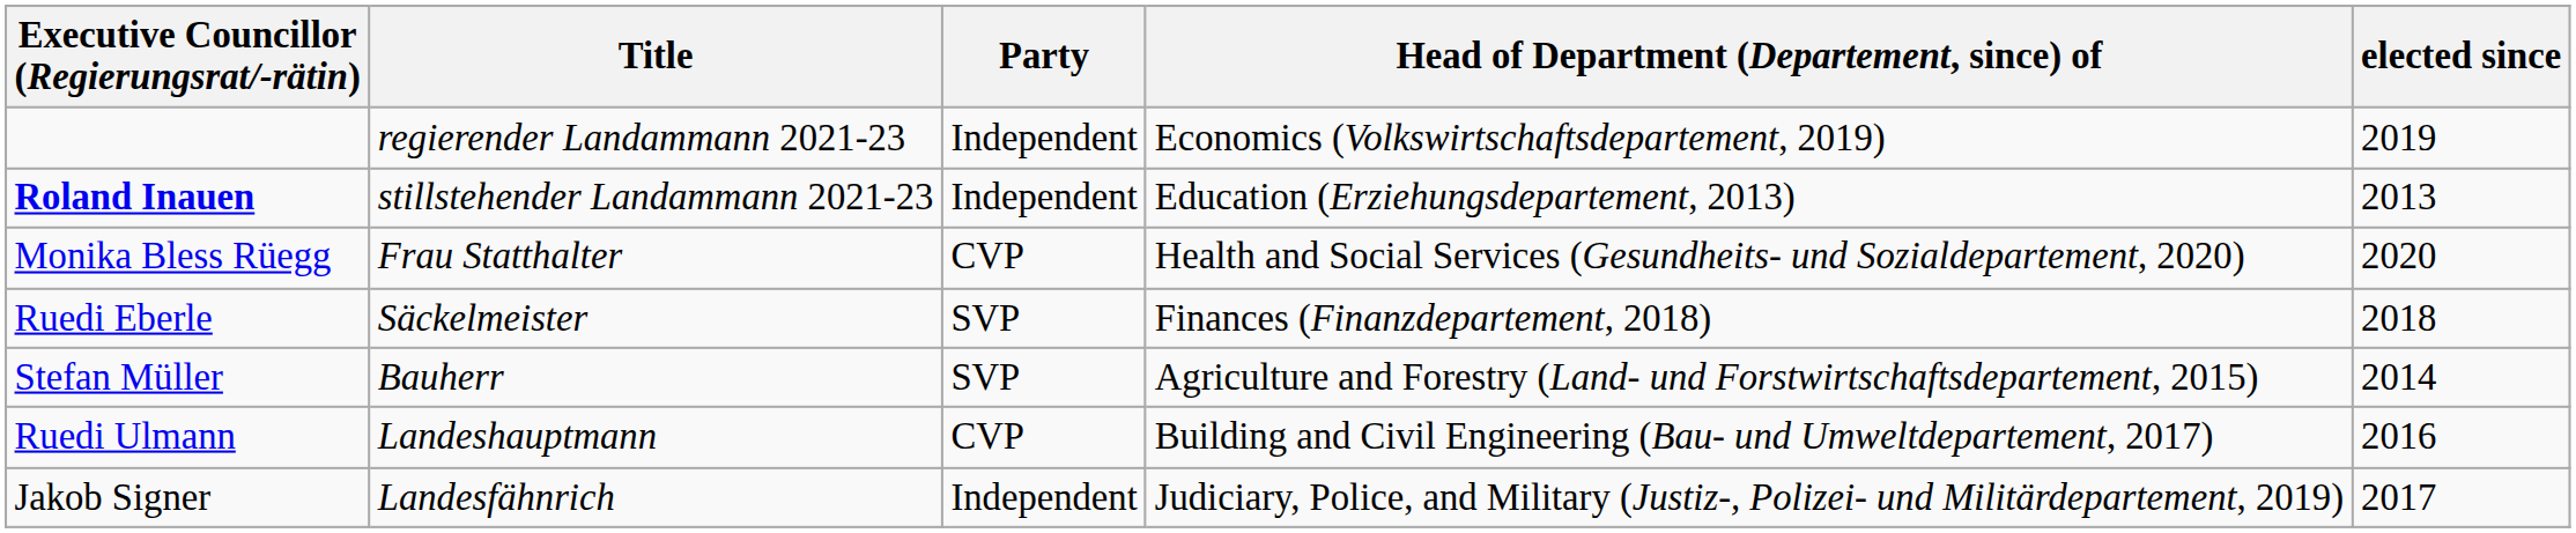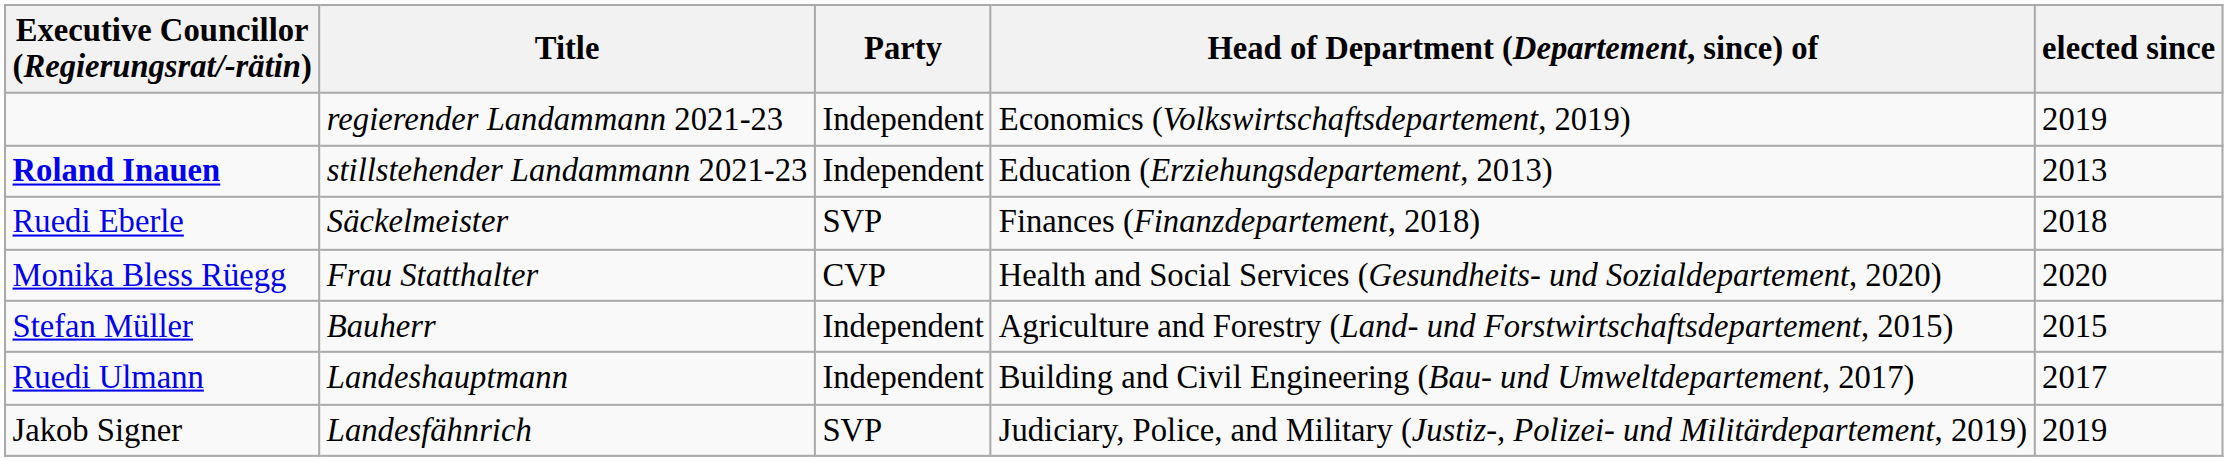rows swapped: Monika Bless Rüegg <-> Ruedi Eberle
Stefan Müller | Party: SVP -> Independent
Stefan Müller | elected since: 2014 -> 2015
Ruedi Ulmann | Party: CVP -> Independent
Ruedi Ulmann | elected since: 2016 -> 2017
Jakob Signer | Party: Independent -> SVP
Jakob Signer | elected since: 2017 -> 2019
